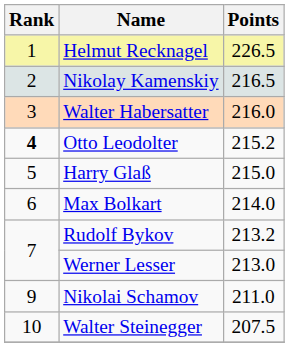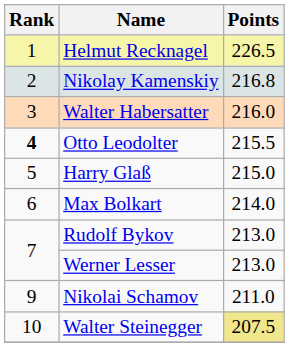Nikolay Kamenskiy | Points: 216.5 -> 216.8
Otto Leodolter | Points: 215.2 -> 215.5
Rudolf Bykov | Points: 213.2 -> 213.0
Walter Steinegger | Points: no background -> khaki background
